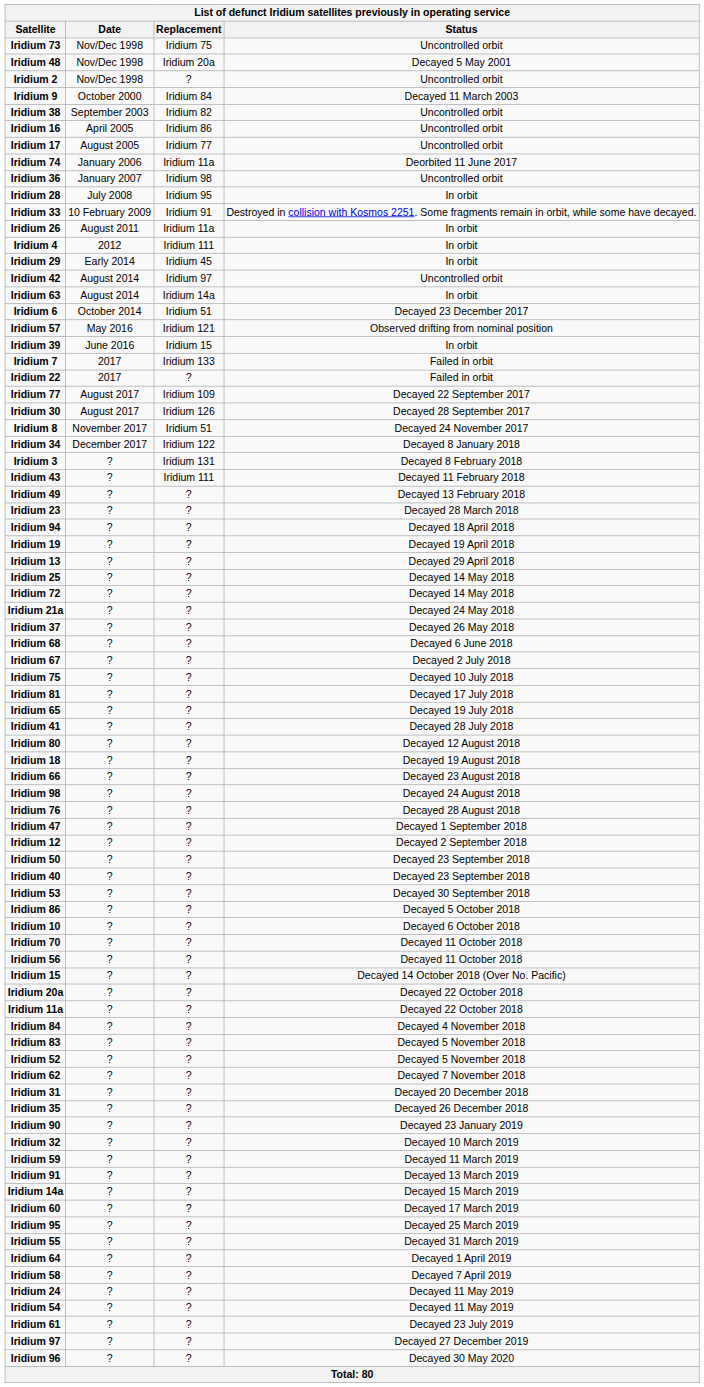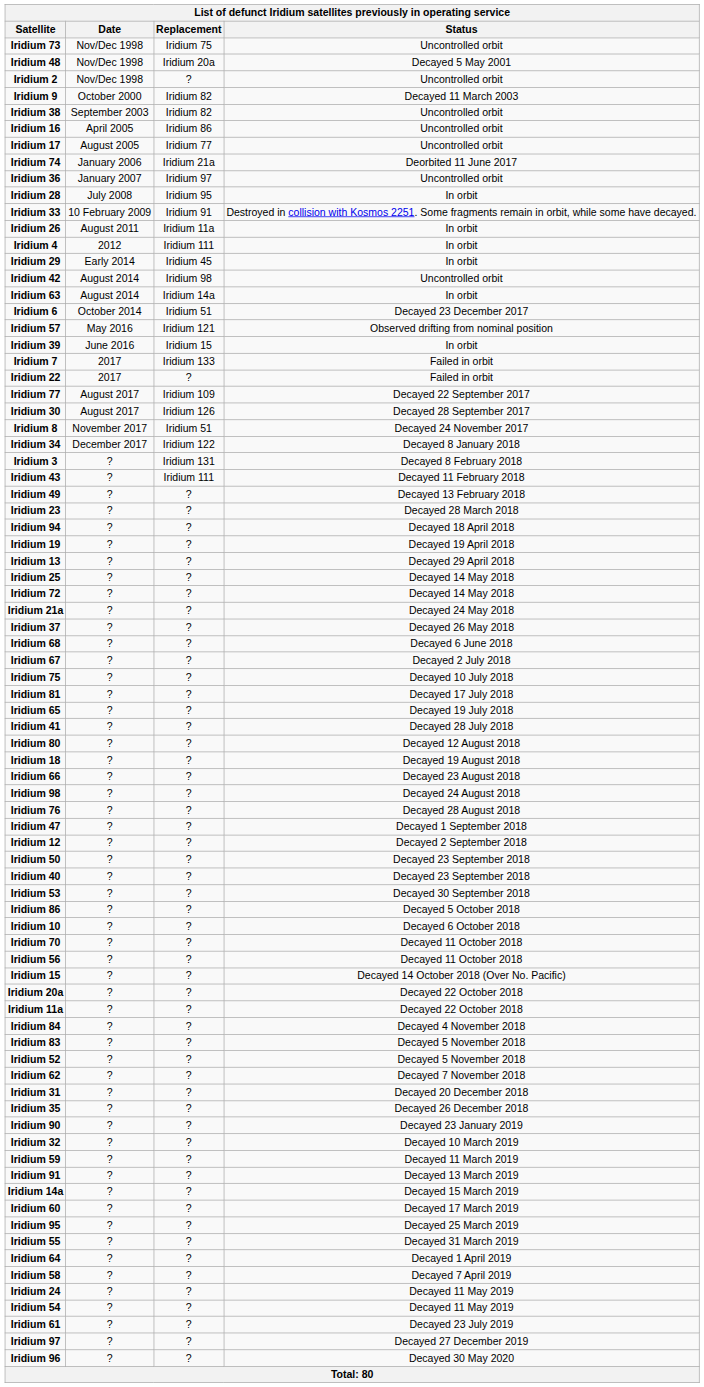Iridium 9 | Replacement: Iridium 84 -> Iridium 82
Iridium 74 | Replacement: Iridium 11a -> Iridium 21a
Iridium 36 | Replacement: Iridium 98 -> Iridium 97
Iridium 42 | Replacement: Iridium 97 -> Iridium 98
